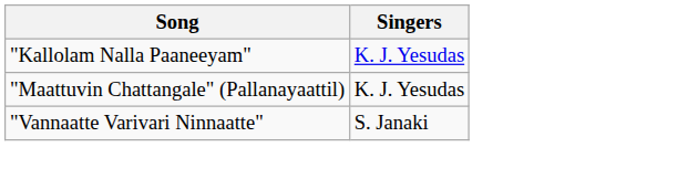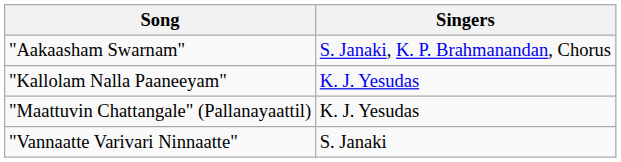+ row: "Aakaasham Swarnam" | S. Janaki, K. P. Brahmanandan, Chorus
